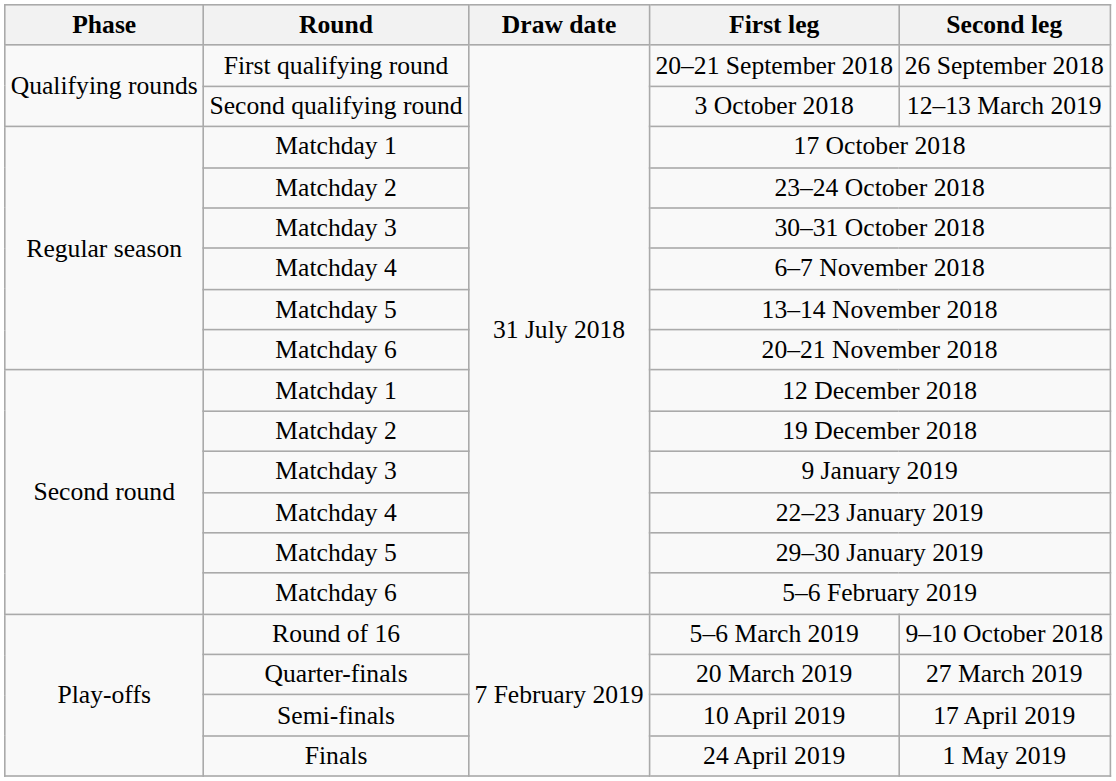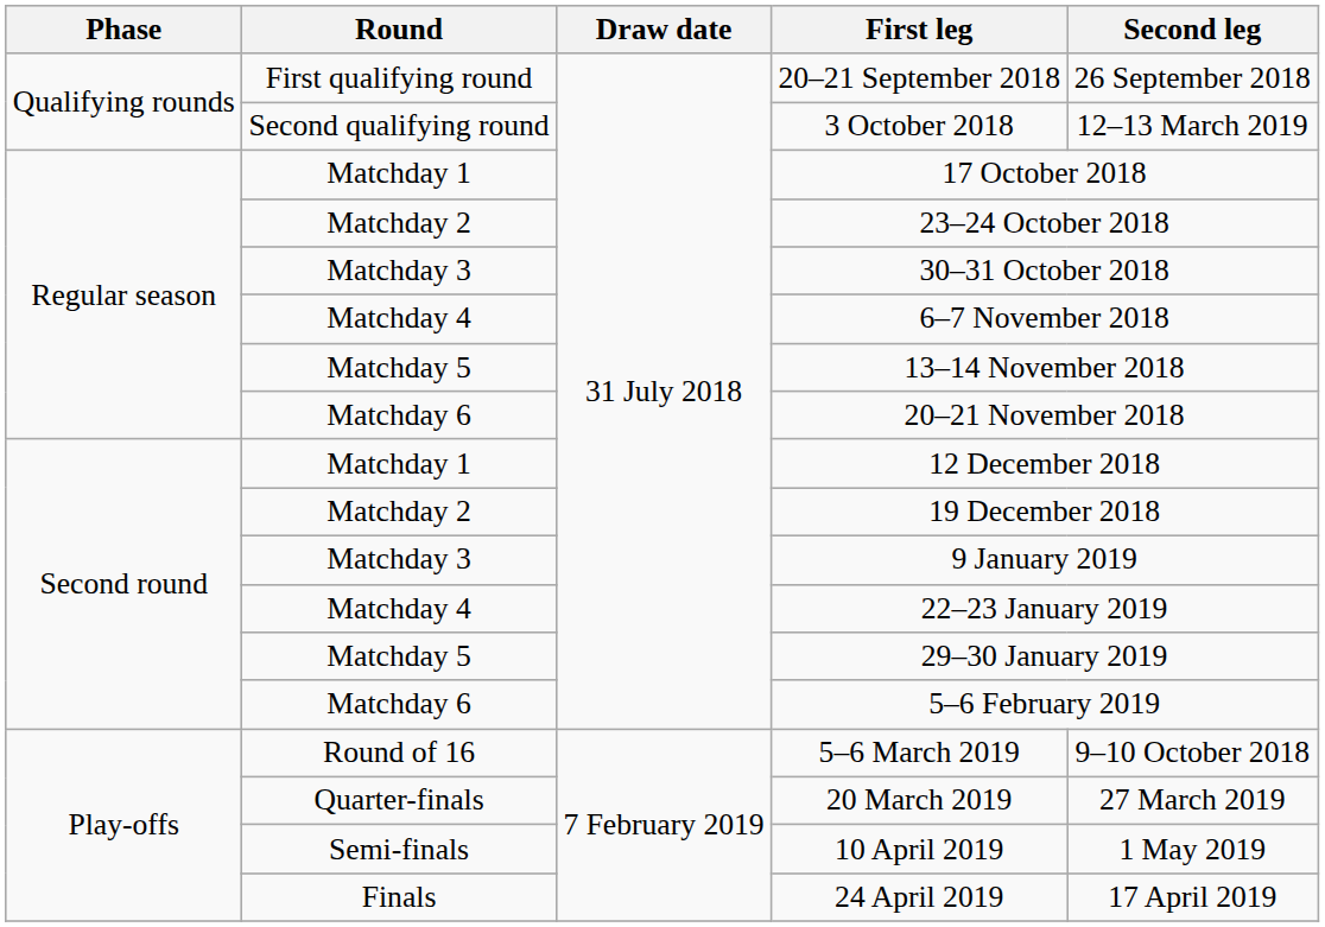10 April 2019 | Second leg: 17 April 2019 -> 1 May 2019
24 April 2019 | Second leg: 1 May 2019 -> 17 April 2019
